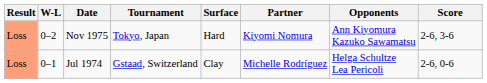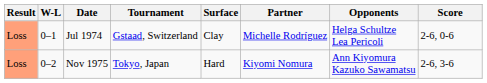rows swapped: Jul 1974 <-> Nov 1975
